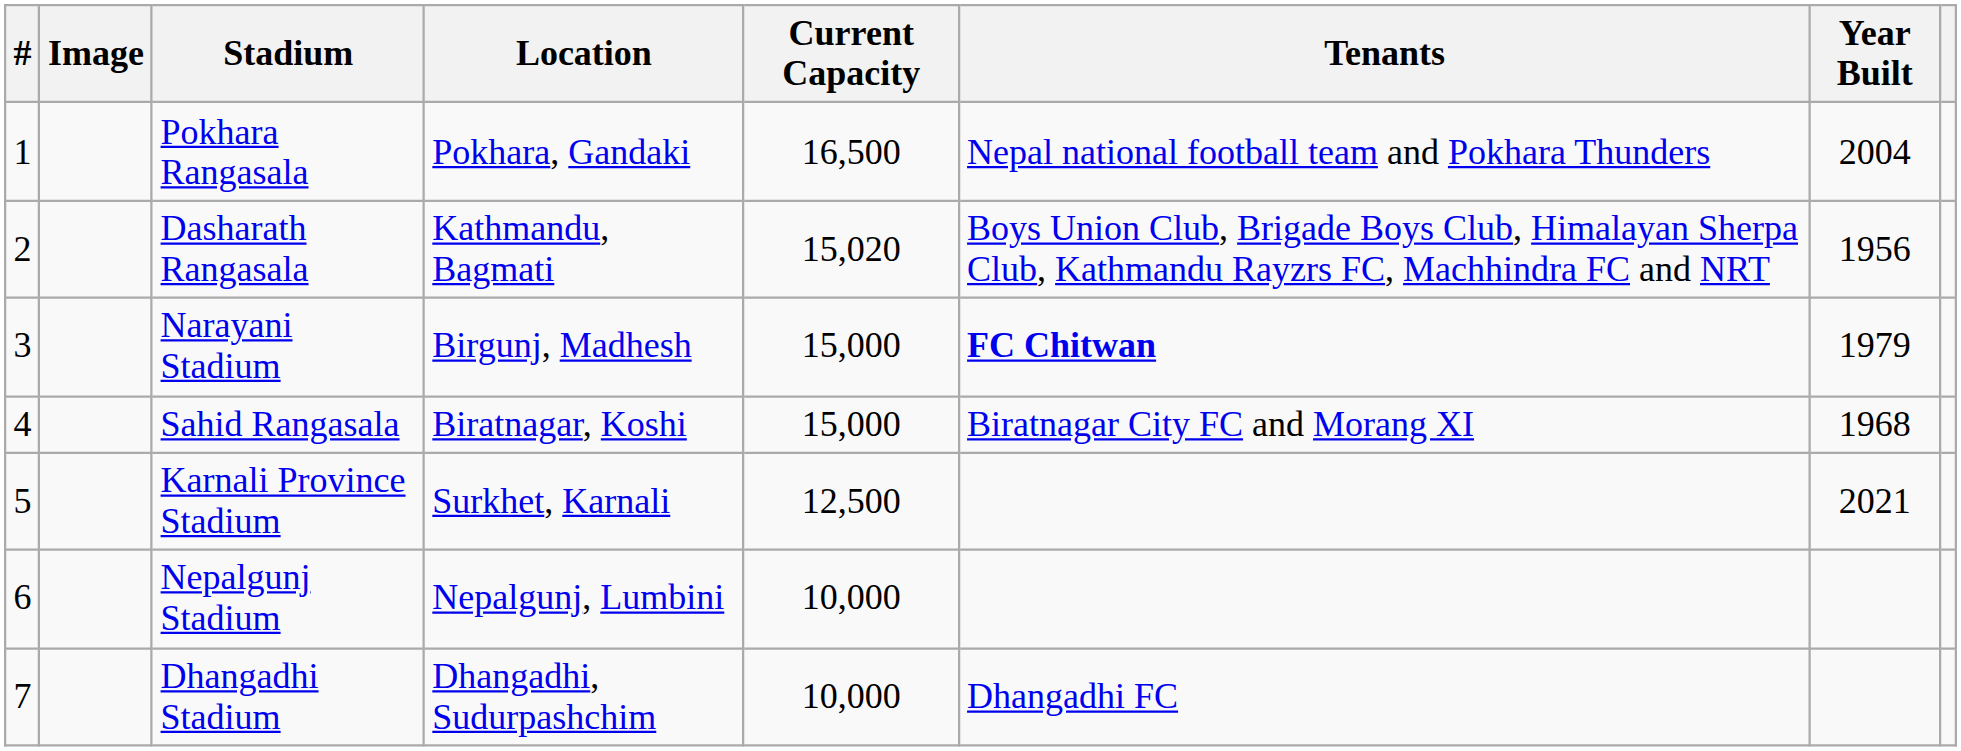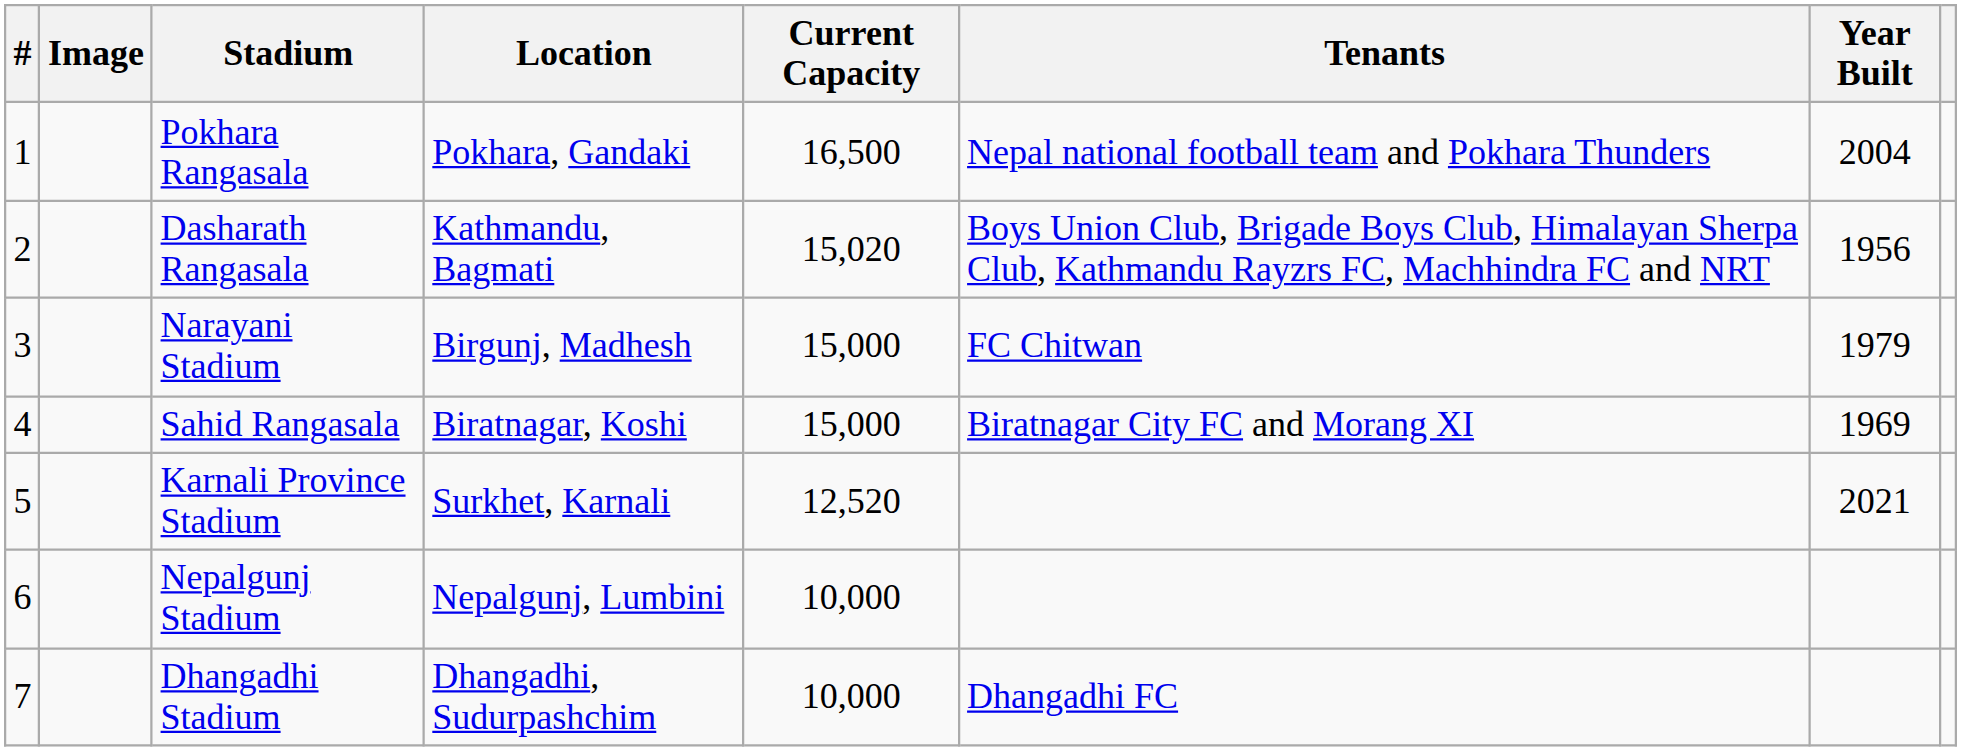Narayani Stadium | Tenants: bold -> normal
Sahid Rangasala | Year Built: 1968 -> 1969
Karnali Province Stadium | Current Capacity: 12,500 -> 12,520
